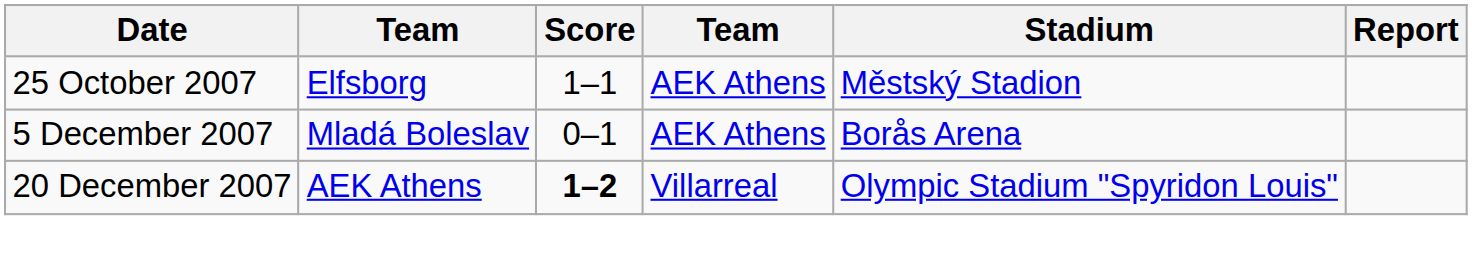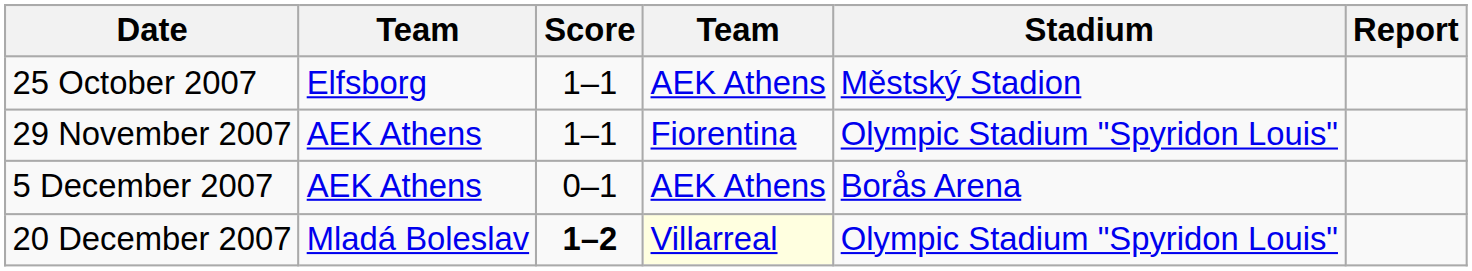+ row: 29 November 2007 | AEK Athens | 1–1 | Fiorentina | Olympic Stadium "Spyridon Louis"
5 December 2007 | column 2: Mladá Boleslav -> AEK Athens
20 December 2007 | column 2: AEK Athens -> Mladá Boleslav
20 December 2007 | column 4: no background -> lightyellow background
